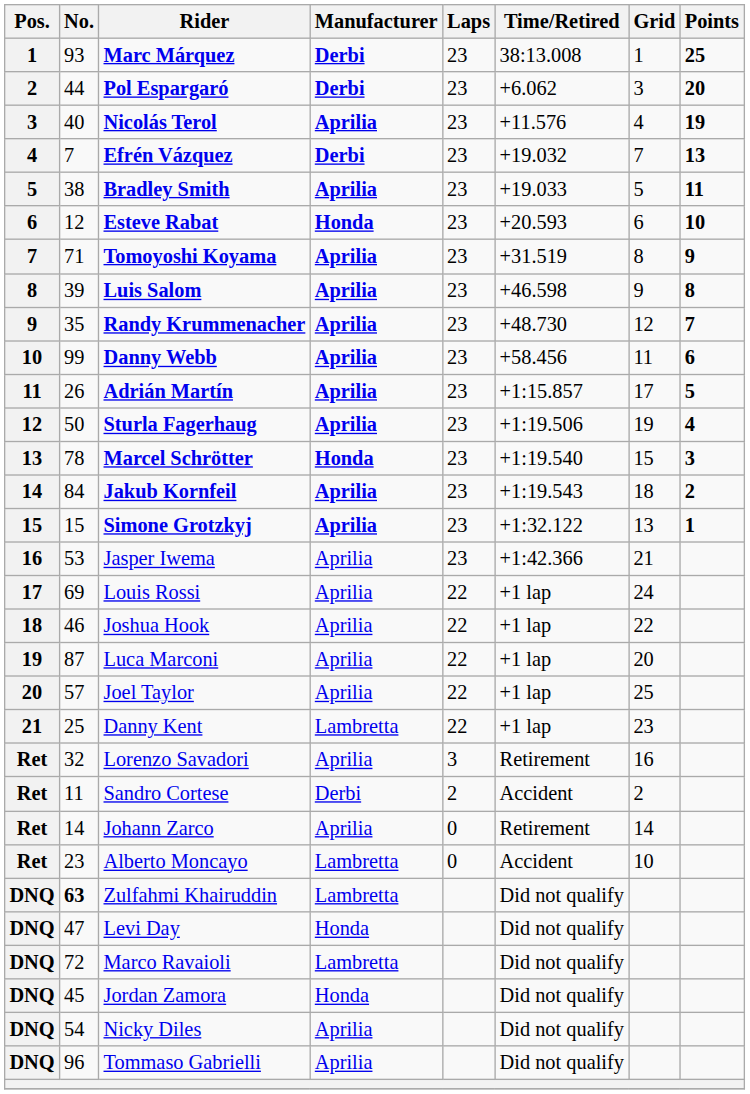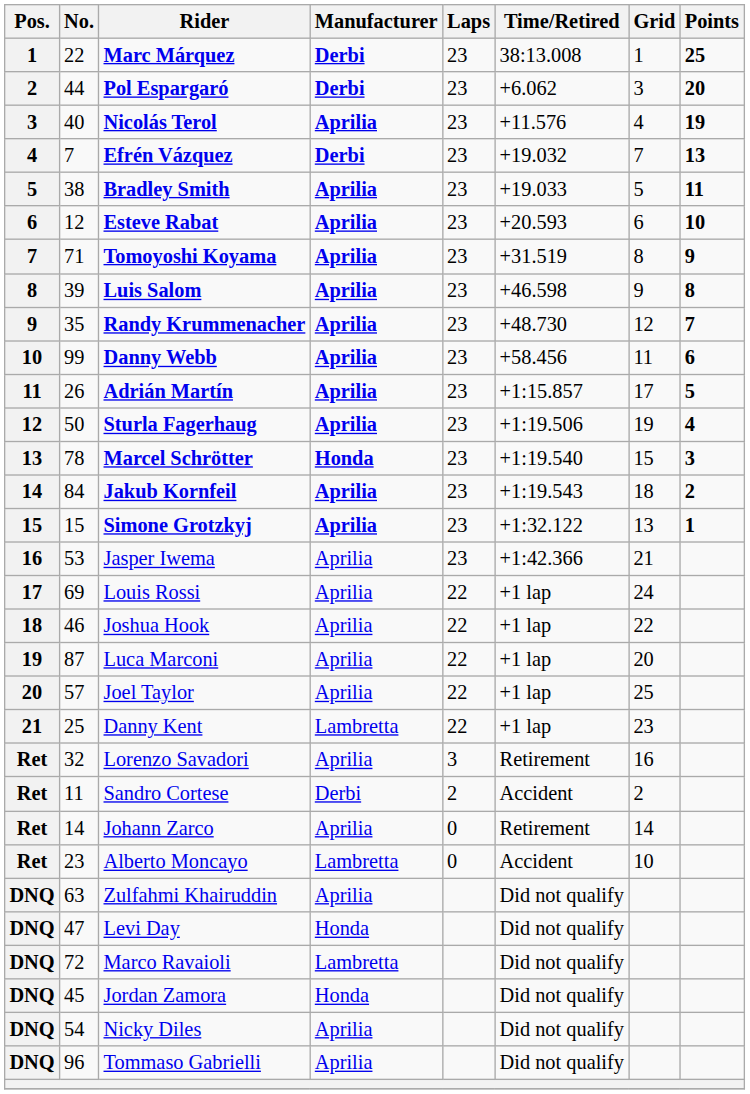Marc Márquez | No.: 93 -> 22
Esteve Rabat | Manufacturer: Honda -> Aprilia
Zulfahmi Khairuddin | No.: bold -> normal
Zulfahmi Khairuddin | Manufacturer: Lambretta -> Aprilia
